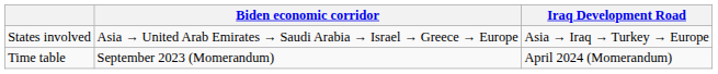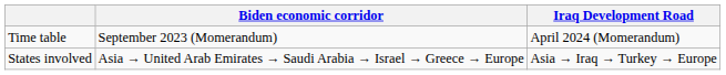rows swapped: Time table <-> States involved
